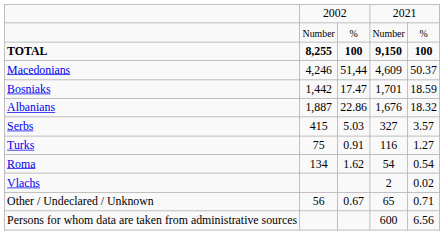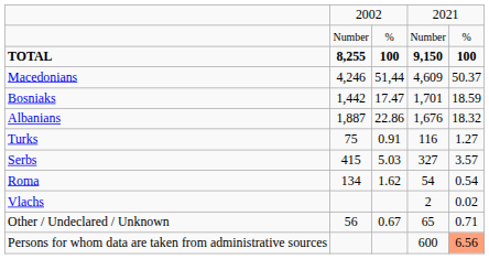rows swapped: Serbs <-> Turks
Persons for whom data are taken from administrative sources | column 5: no background -> lightsalmon background
